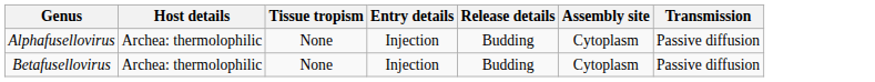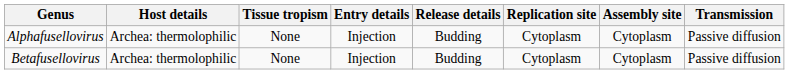+ column: Replication site | Cytoplasm | Cytoplasm
